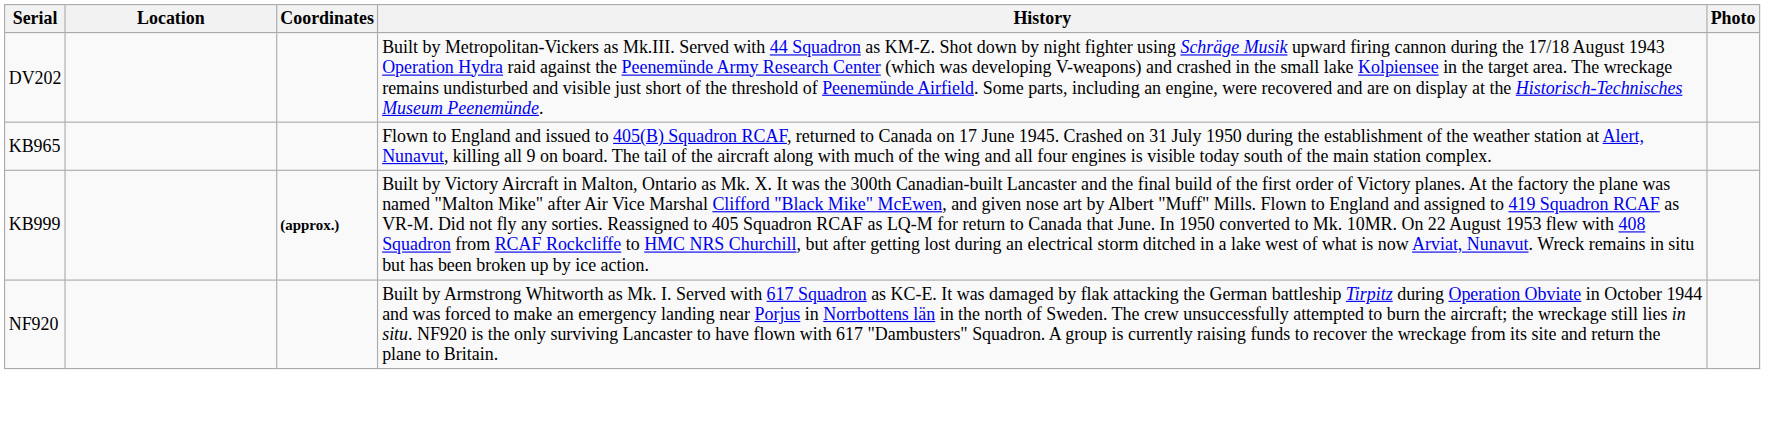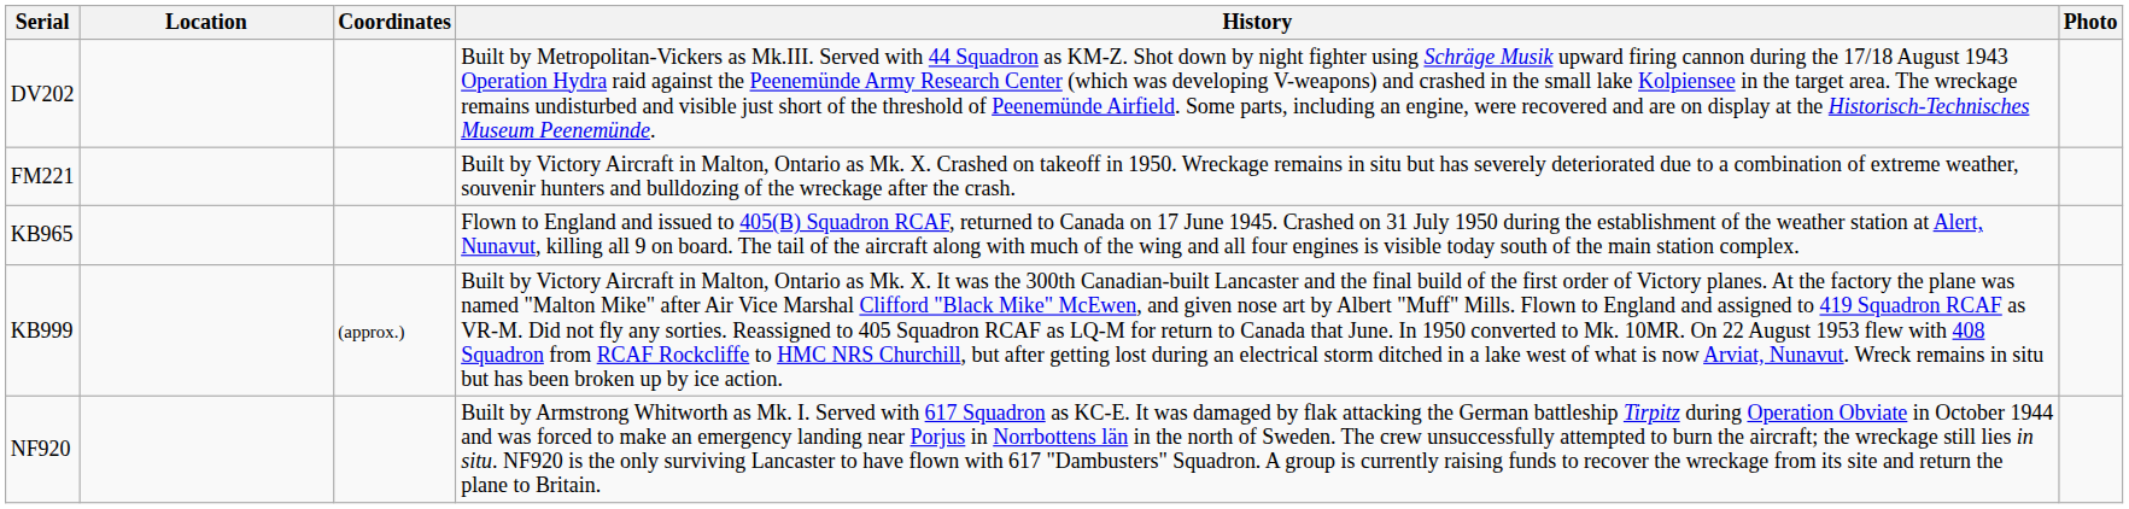+ row: FM221 | Built by Victory Aircraft in Malton, Ontario as Mk. X. Crashed on takeoff in 1950. Wreckage remains in situ but has severely deteriorated due to a combination of extreme weather, souvenir hunters and bulldozing of the wreckage after the crash.
KB999 | Coordinates: bold -> normal
